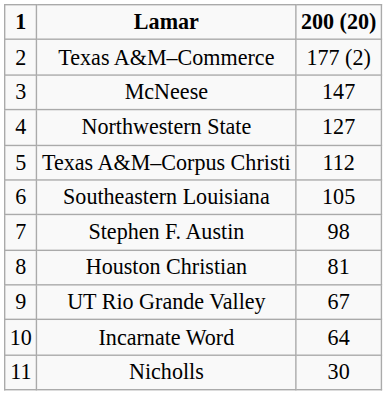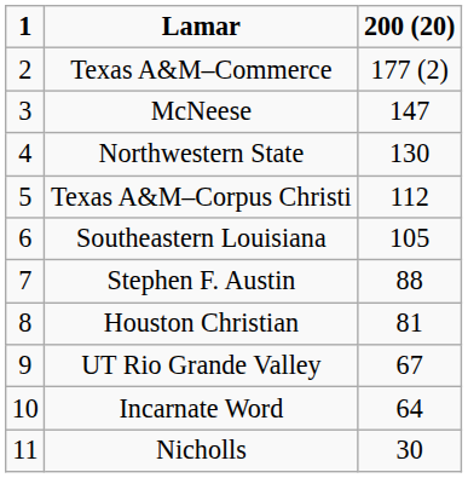Northwestern State | 200 (20): 127 -> 130
Stephen F. Austin | 200 (20): 98 -> 88
